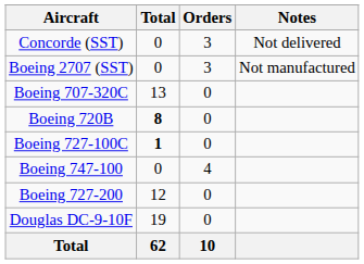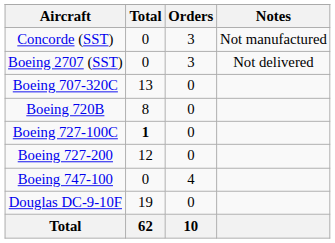Concorde (SST) | Notes: Not delivered -> Not manufactured
Boeing 2707 (SST) | Notes: Not manufactured -> Not delivered
Boeing 720B | Total: bold -> normal
rows swapped: Boeing 727-200 <-> Boeing 747-100
